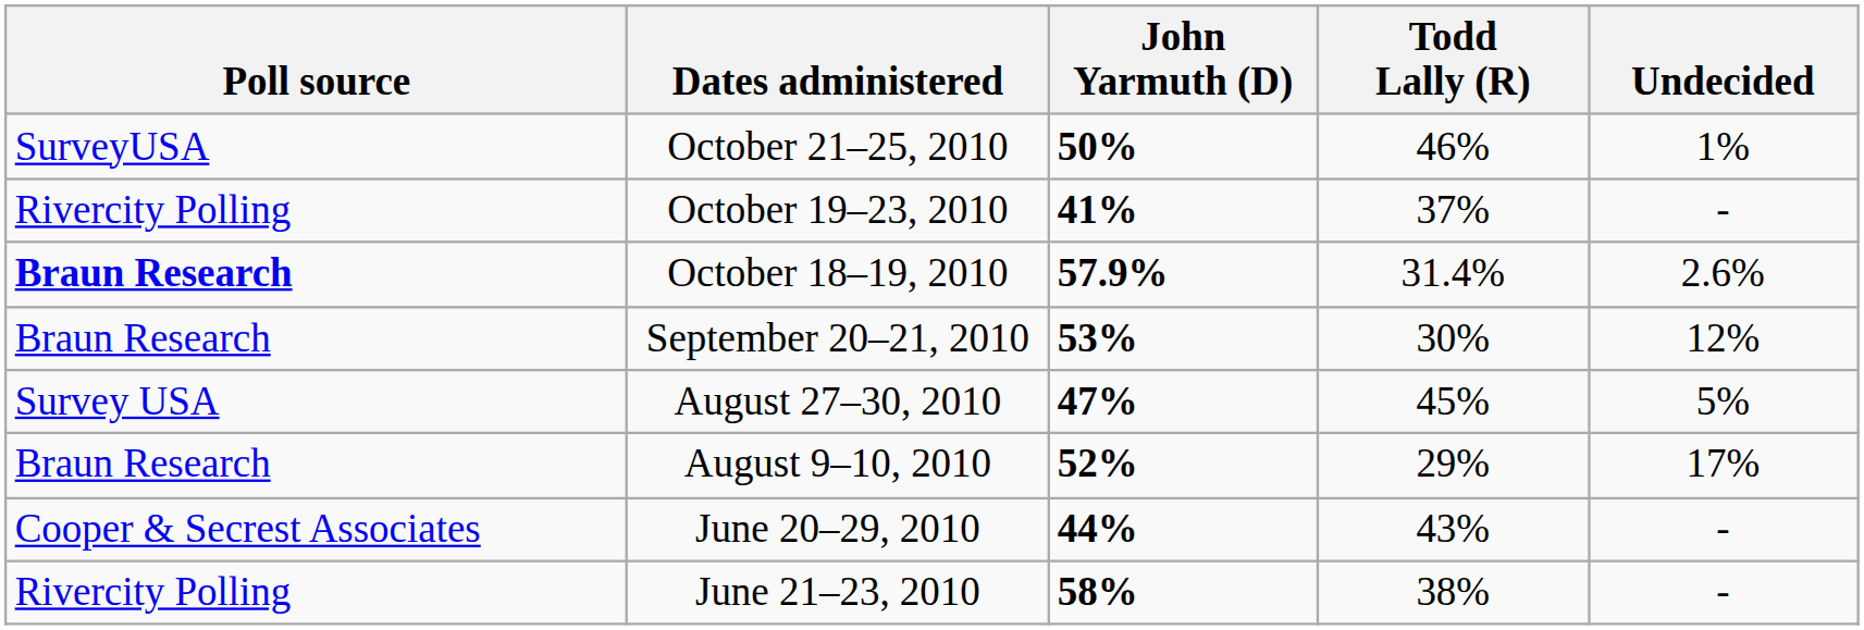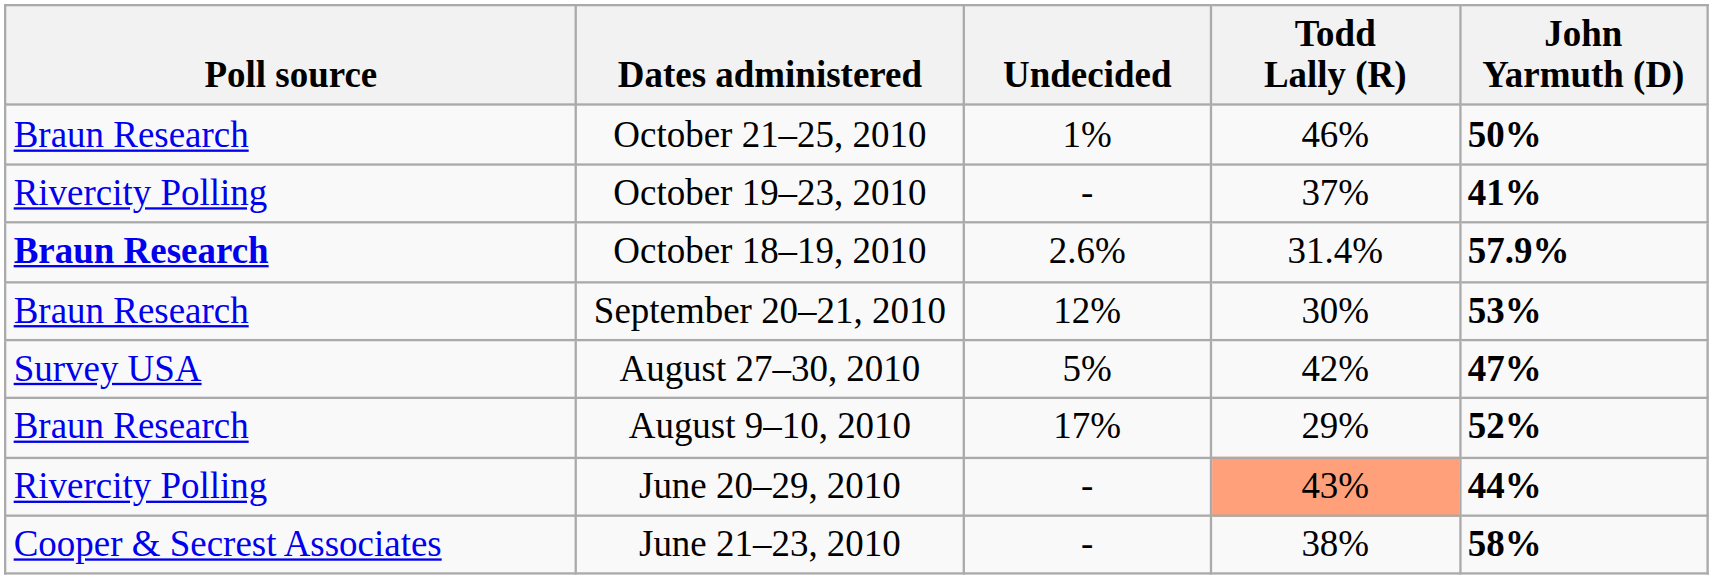columns swapped: John Yarmuth (D) <-> Undecided
October 21–25, 2010 | Poll source: SurveyUSA -> Braun Research
August 27–30, 2010 | Todd Lally (R): 45% -> 42%
June 20–29, 2010 | Poll source: Cooper & Secrest Associates -> Rivercity Polling
June 20–29, 2010 | Todd Lally (R): no background -> lightsalmon background
June 21–23, 2010 | Poll source: Rivercity Polling -> Cooper & Secrest Associates
